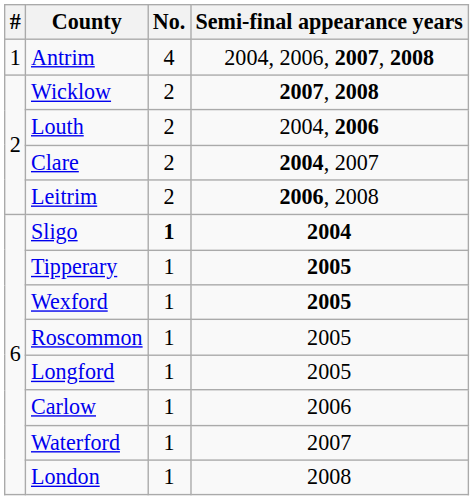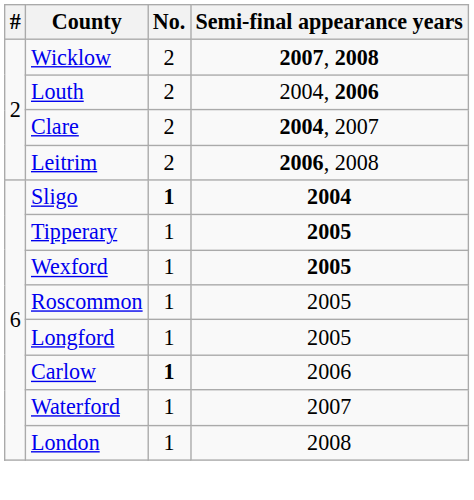- row: 1 | Antrim | 4 | 2004, 2006, 2007, 2008
Carlow | No.: normal -> bold
